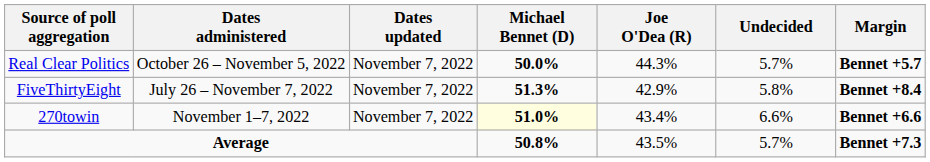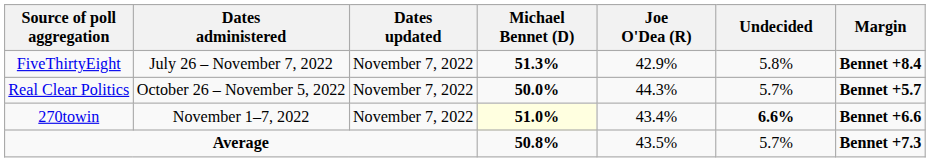rows swapped: Real Clear Politics <-> FiveThirtyEight
270towin | Undecided: normal -> bold
